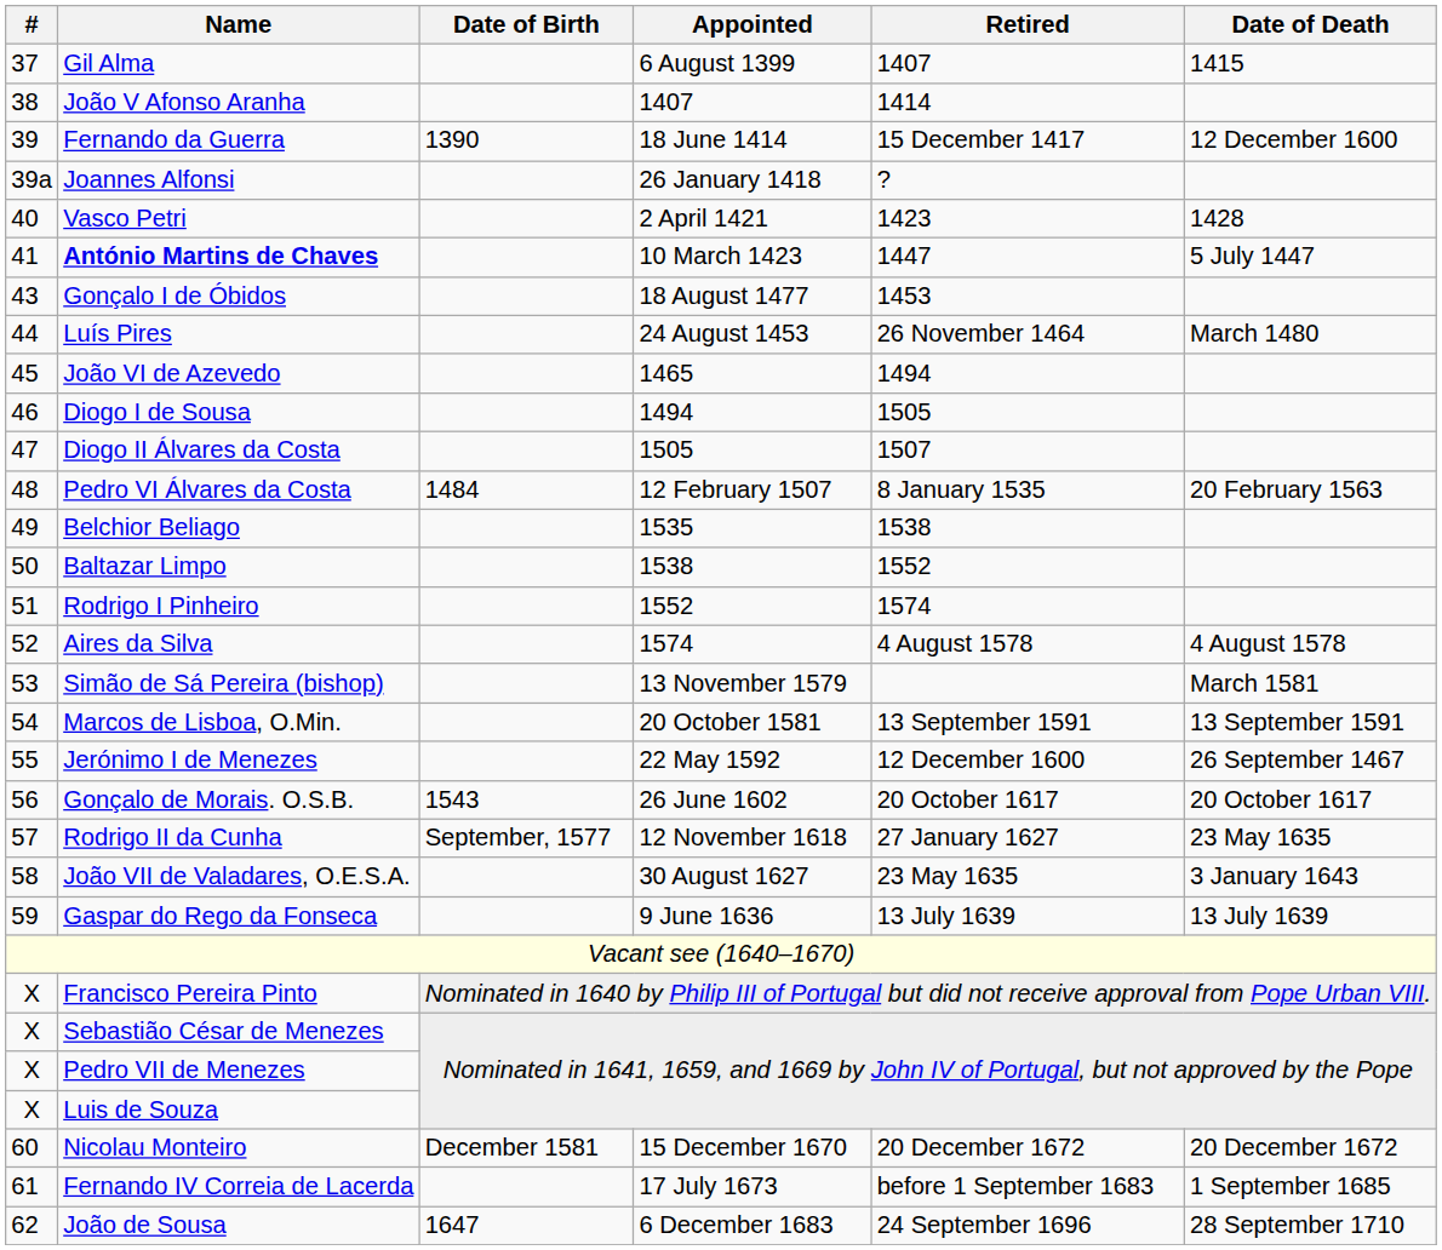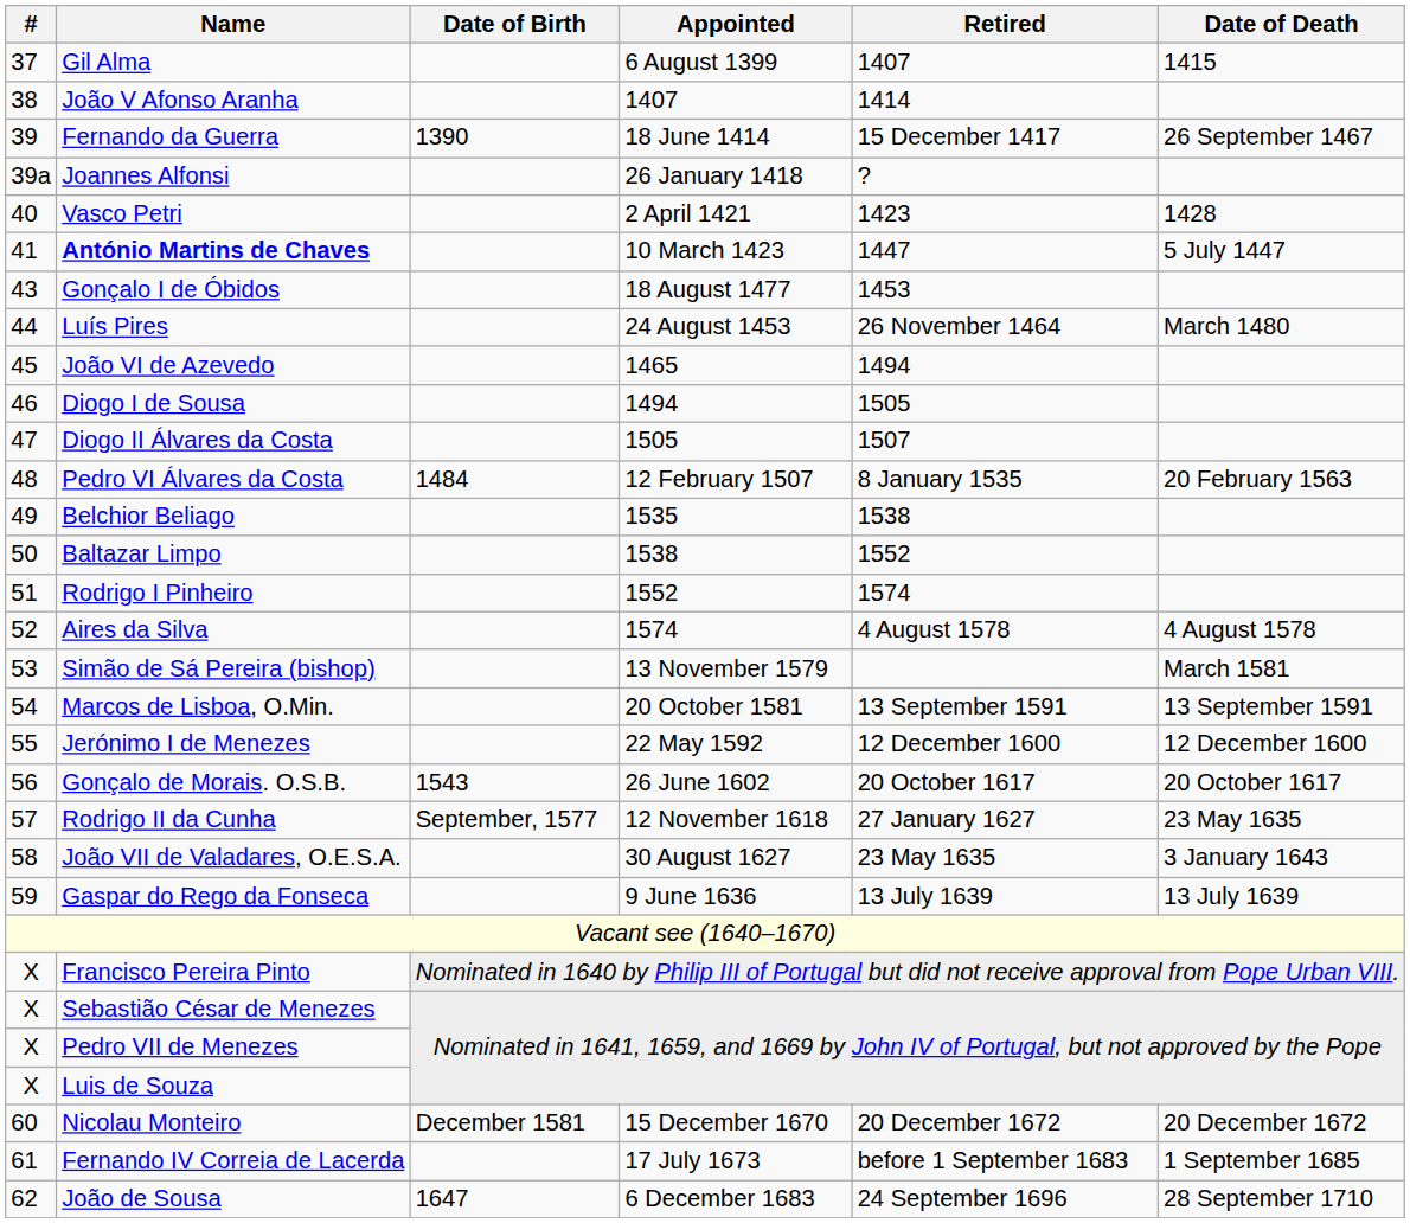Fernando da Guerra | Date of Death: 12 December 1600 -> 26 September 1467
Jerónimo I de Menezes | Date of Death: 26 September 1467 -> 12 December 1600
